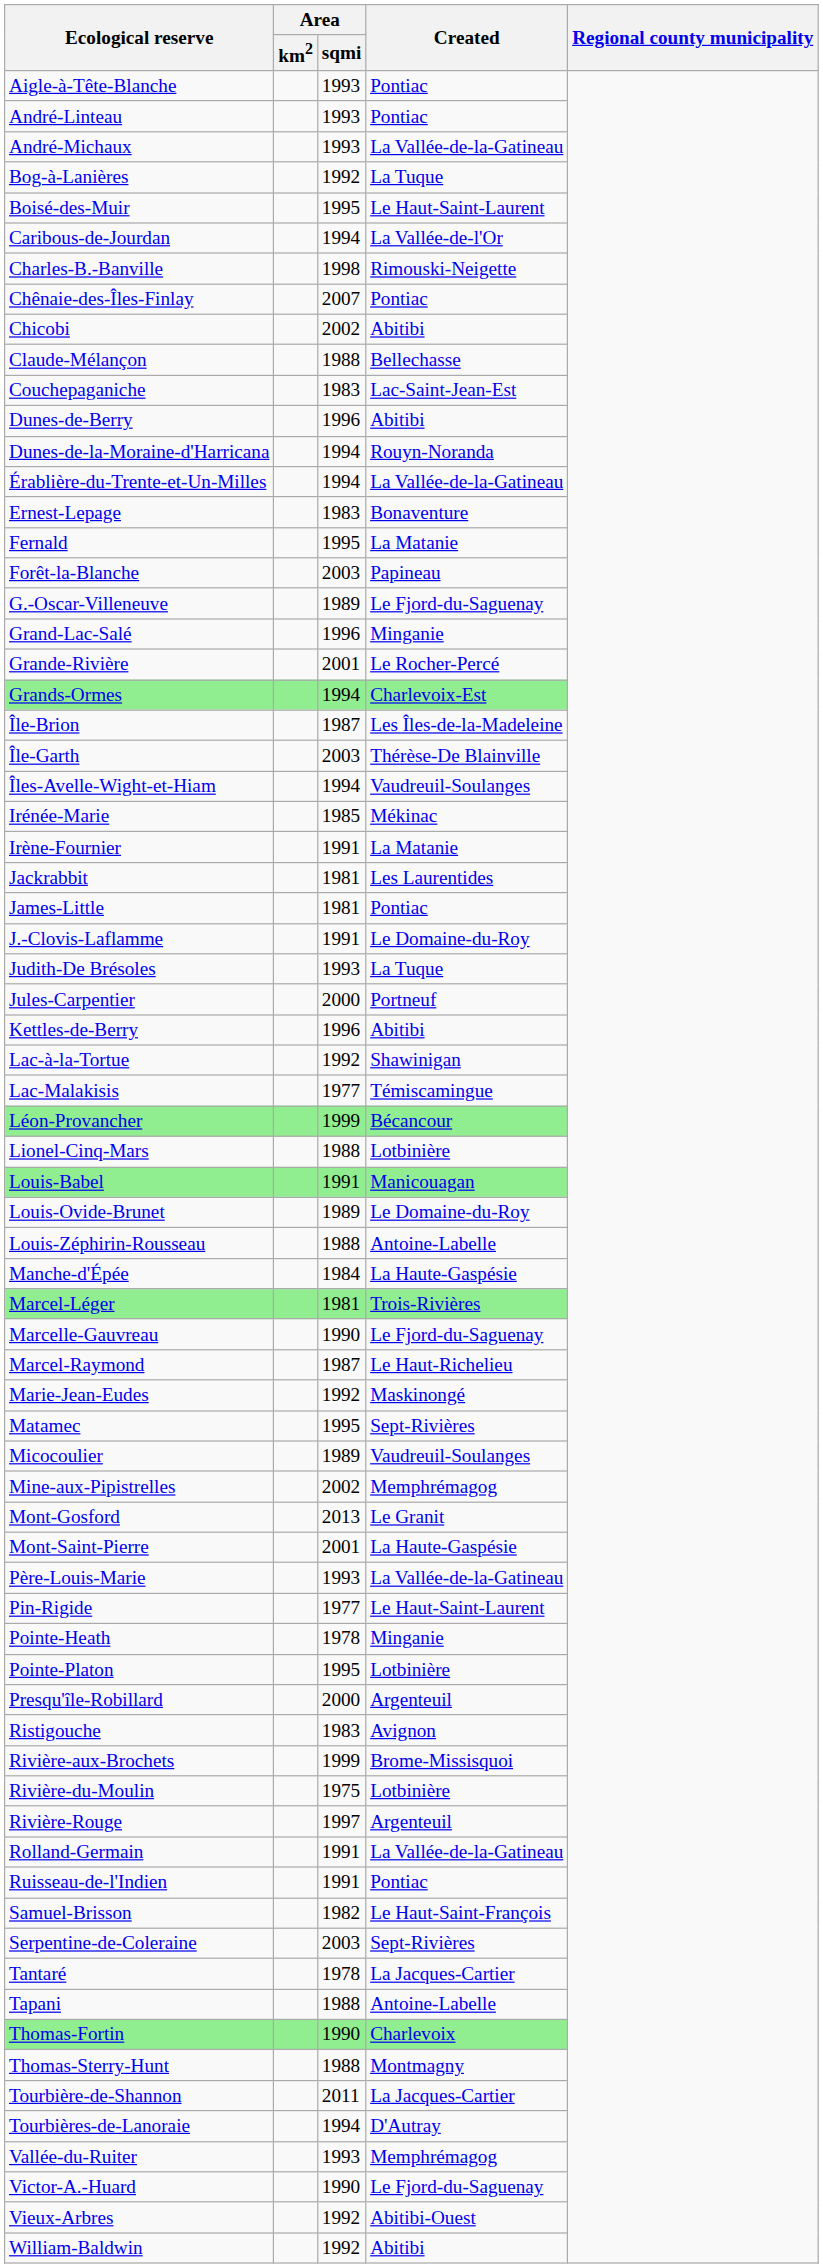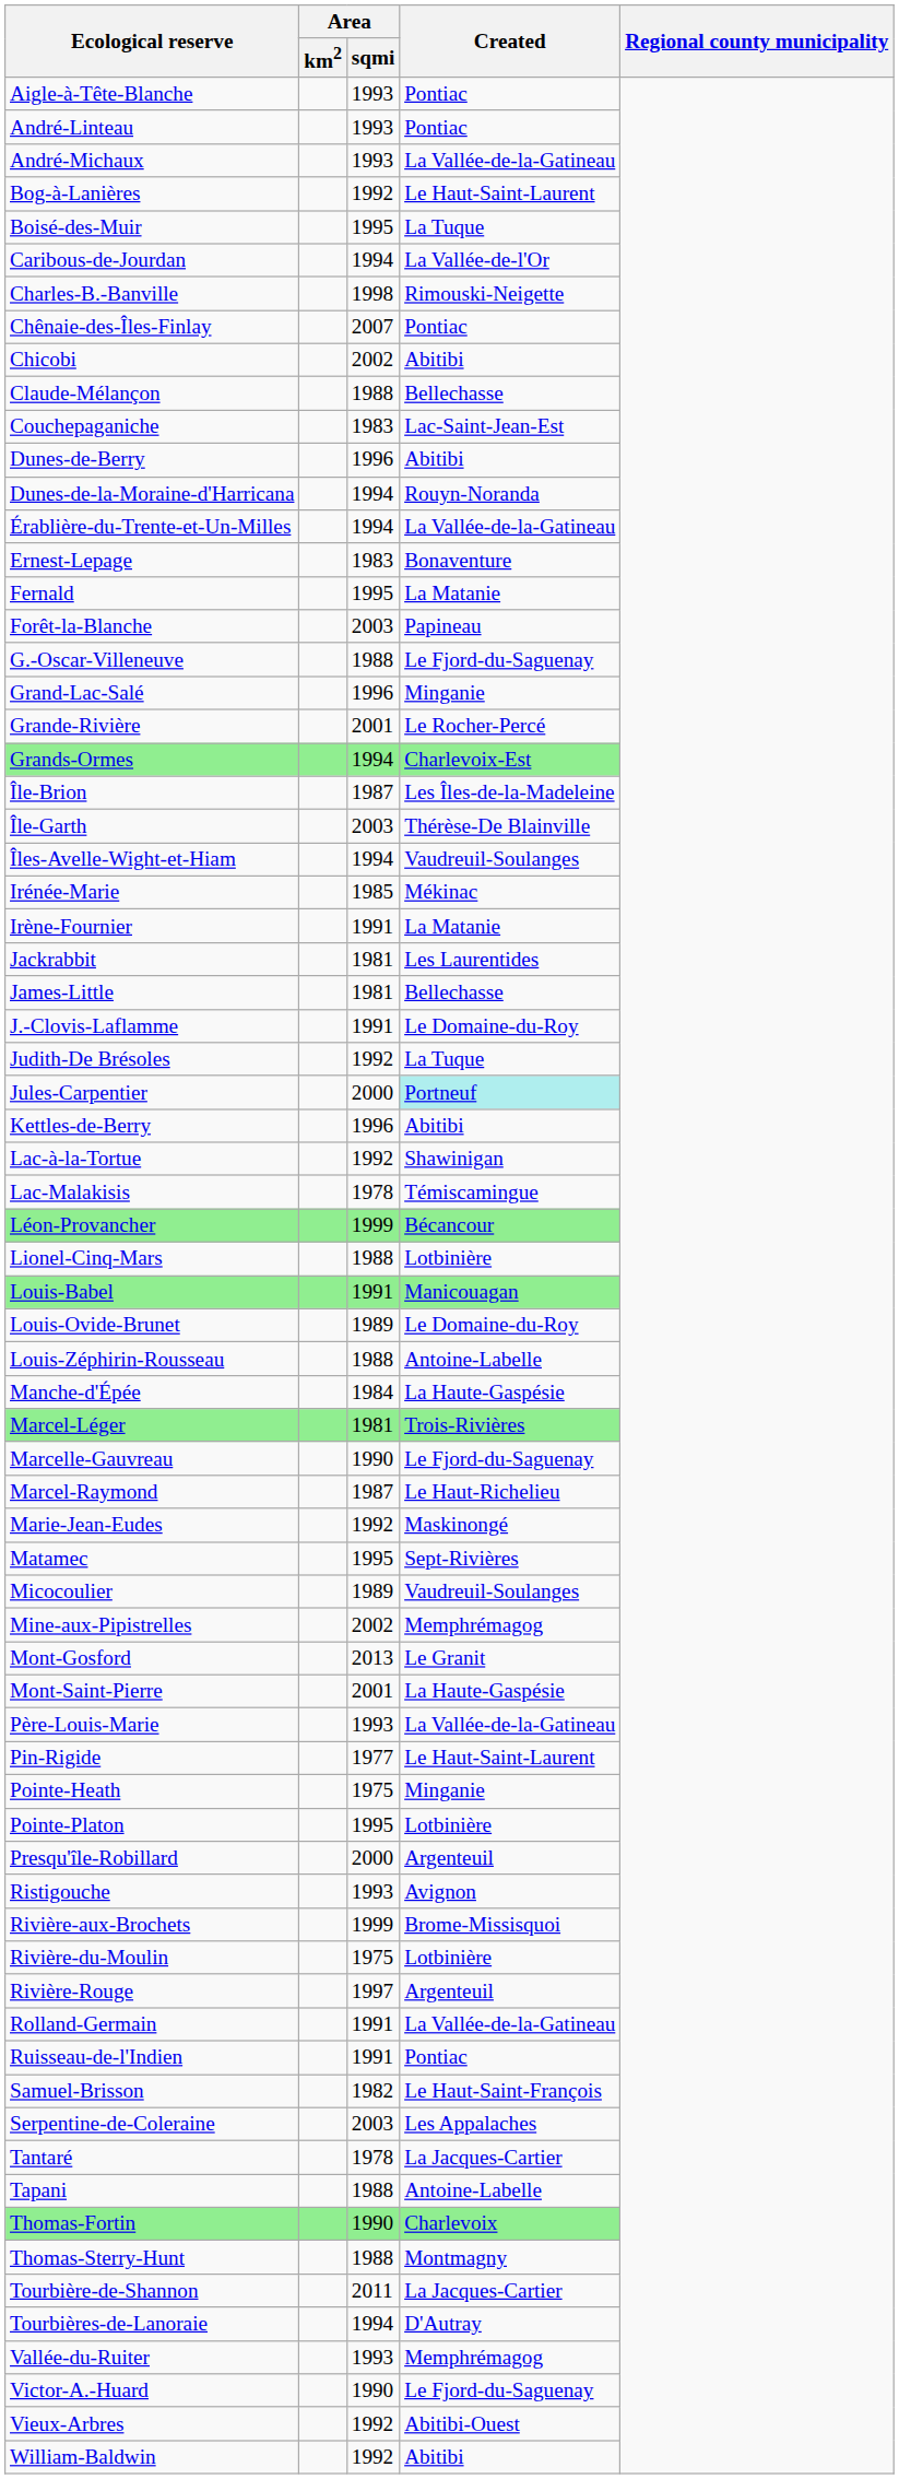Bog-à-Lanières | Created: La Tuque -> Le Haut-Saint-Laurent
Boisé-des-Muir | Created: Le Haut-Saint-Laurent -> La Tuque
G.-Oscar-Villeneuve | Area / sqmi: 1989 -> 1988
James-Little | Created: Pontiac -> Bellechasse
Judith-De Brésoles | Area / sqmi: 1993 -> 1992
Jules-Carpentier | Created: no background -> paleturquoise background
Lac-Malakisis | Area / sqmi: 1977 -> 1978
Pointe-Heath | Area / sqmi: 1978 -> 1975
Ristigouche | Area / sqmi: 1983 -> 1993
Serpentine-de-Coleraine | Created: Sept-Rivières -> Les Appalaches
